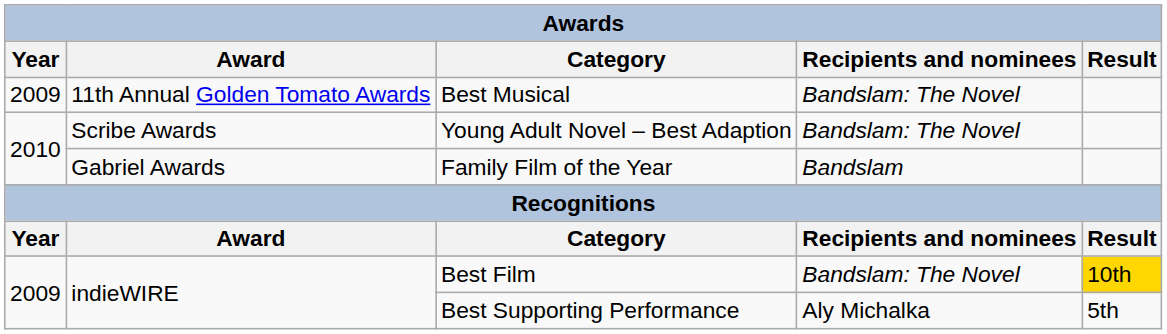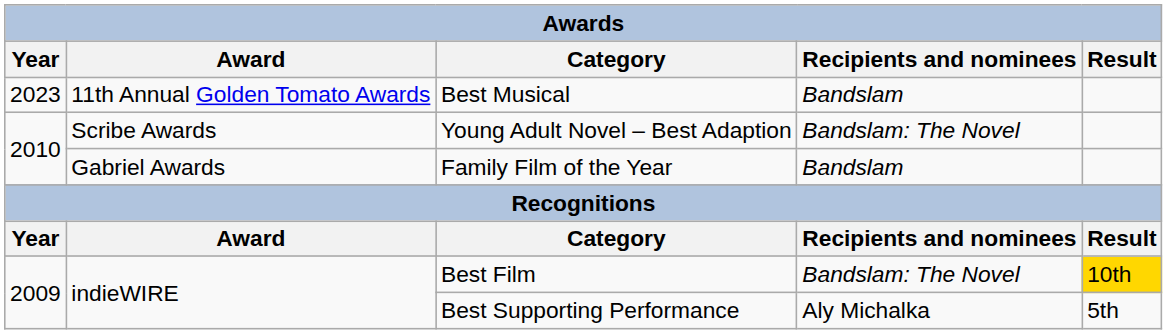Best Musical | Year: 2009 -> 2023
Best Musical | Recipients and nominees: Bandslam: The Novel -> Bandslam
